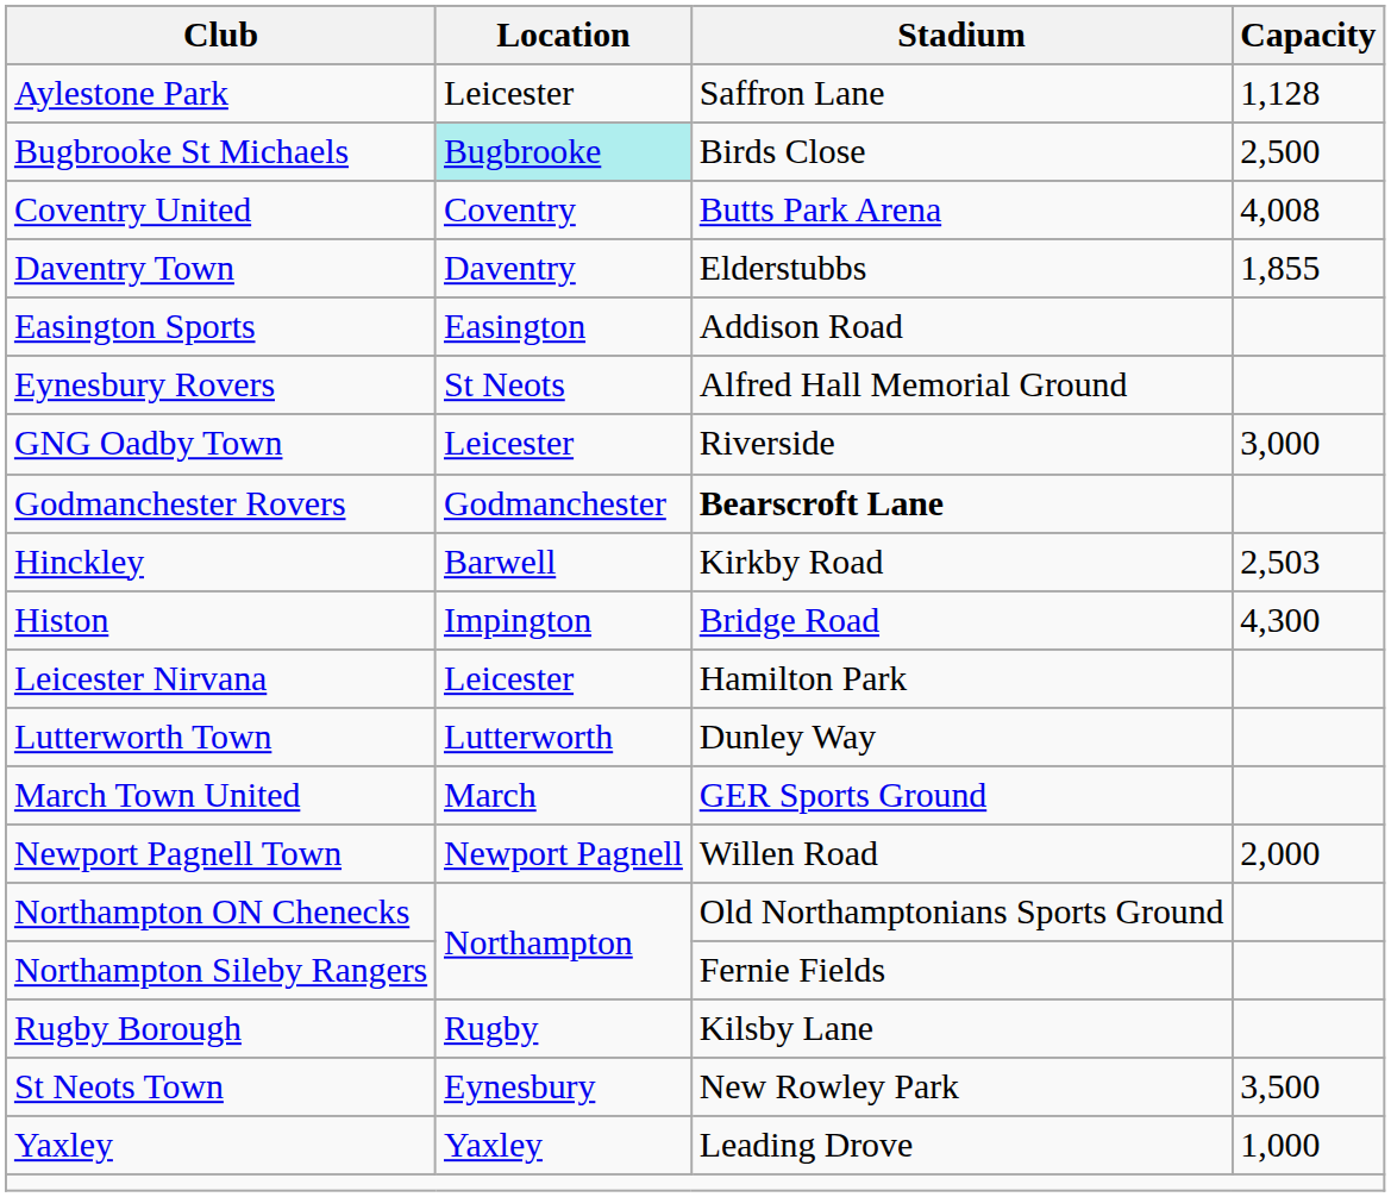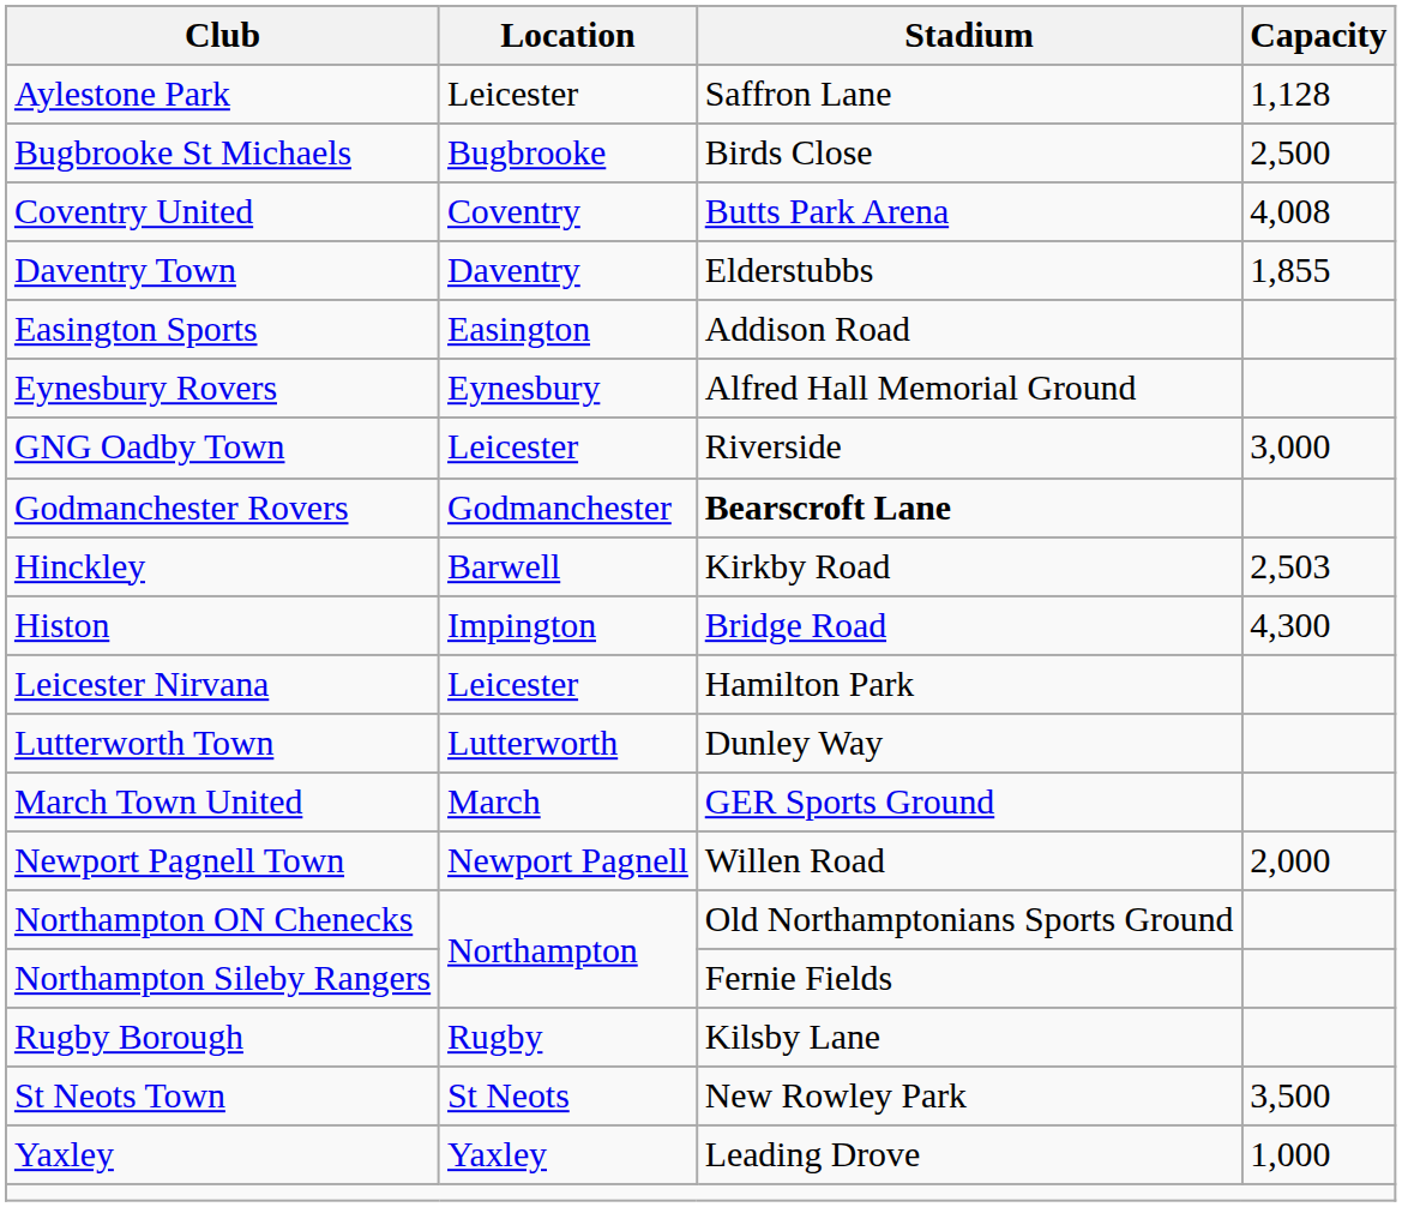Bugbrooke St Michaels | Location: paleturquoise background -> no background
Eynesbury Rovers | Location: St Neots -> Eynesbury
St Neots Town | Location: Eynesbury -> St Neots
